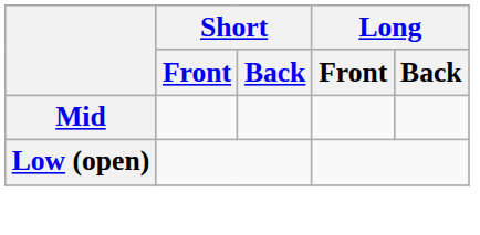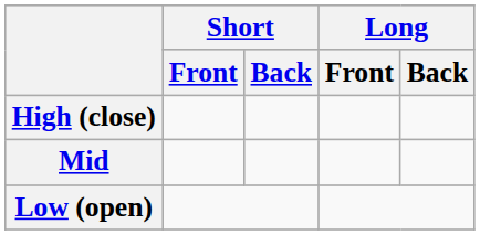+ row: High (close)
